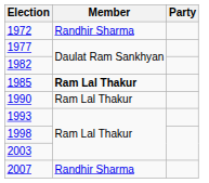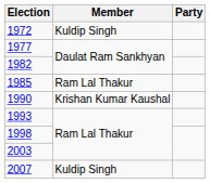1972 | Member: Randhir Sharma -> Kuldip Singh
1985 | Member: bold -> normal
1990 | Member: Ram Lal Thakur -> Krishan Kumar Kaushal
2007 | Member: Randhir Sharma -> Kuldip Singh
